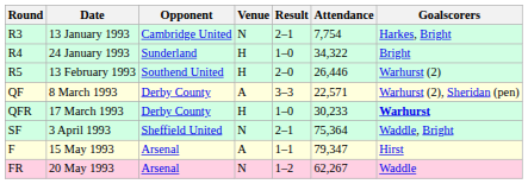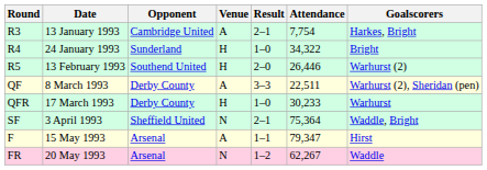R3 | Venue: N -> A
QF | Attendance: 22,571 -> 22,511
QFR | Goalscorers: bold -> normal
